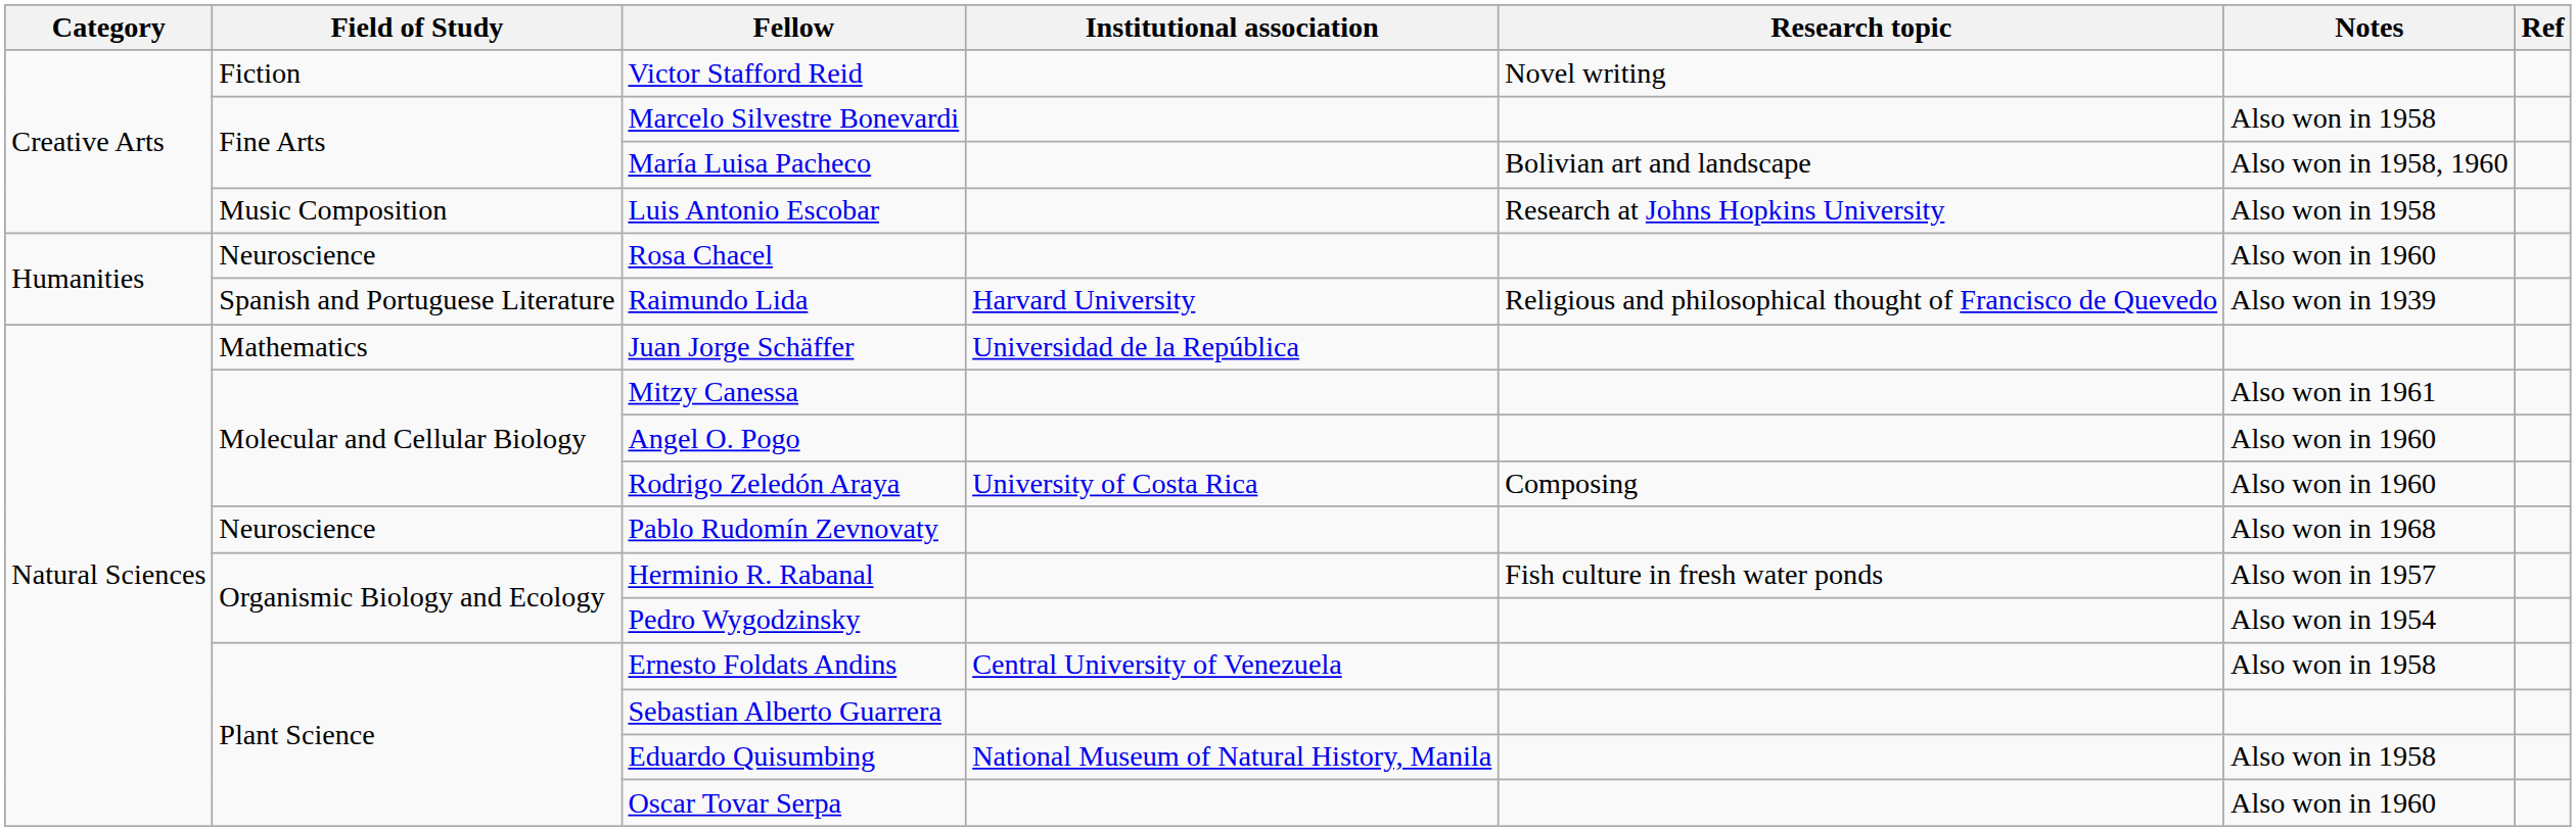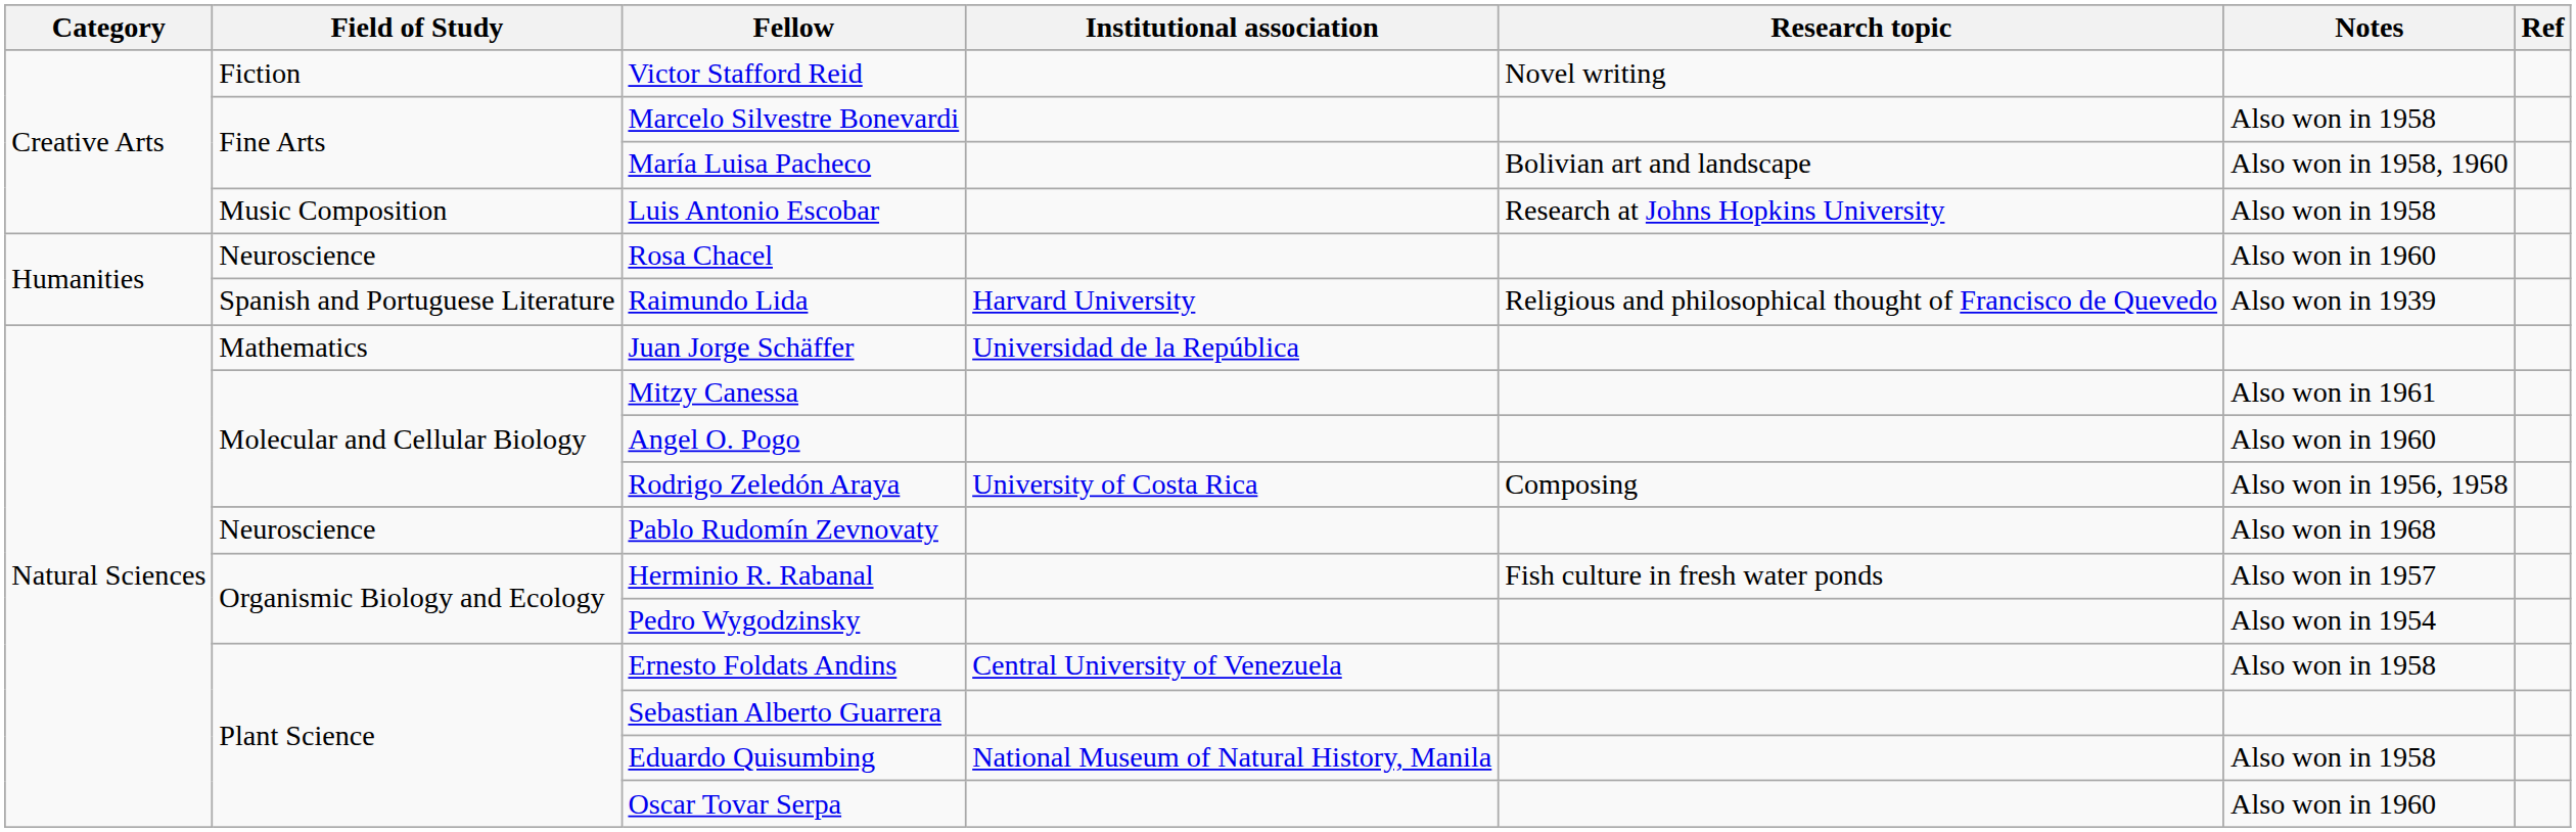Rodrigo Zeledón Araya | Notes: Also won in 1960 -> Also won in 1956, 1958
